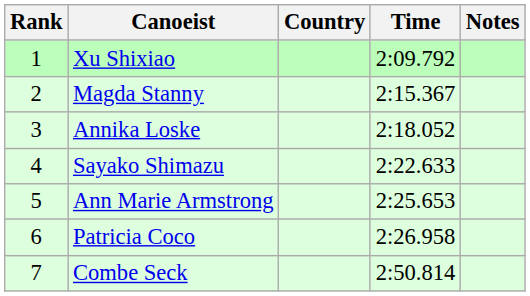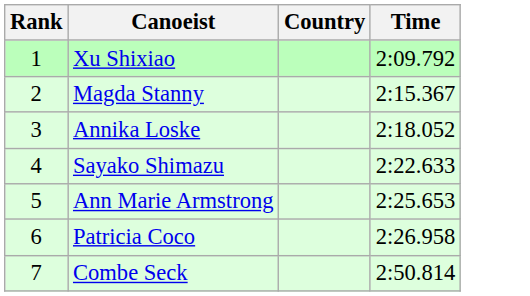- column: Notes
